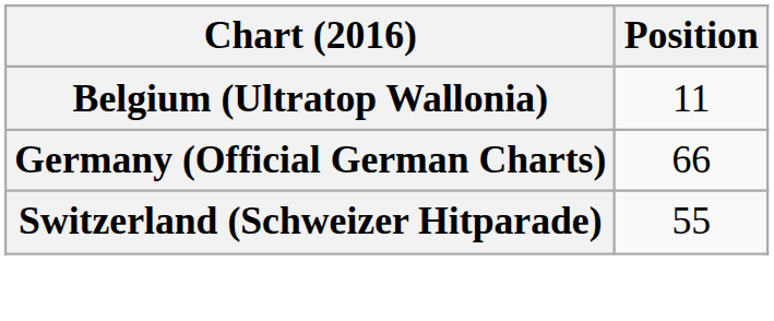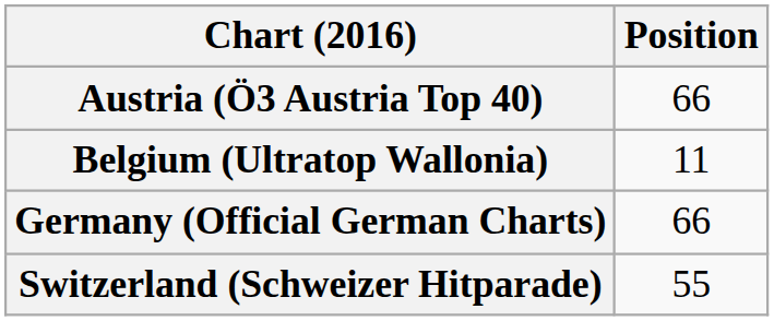+ row: Austria (Ö3 Austria Top 40) | 66
